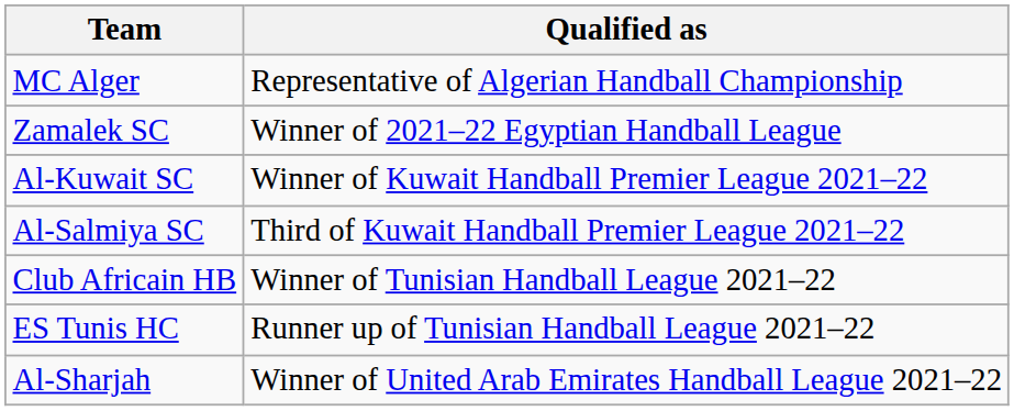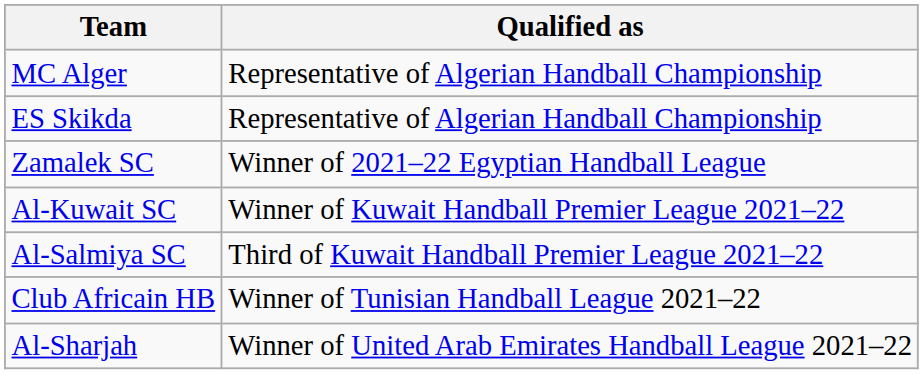+ row: ES Skikda | Representative of Algerian Handball Championship
- row: ES Tunis HC | Runner up of Tunisian Handball League 2021–22
